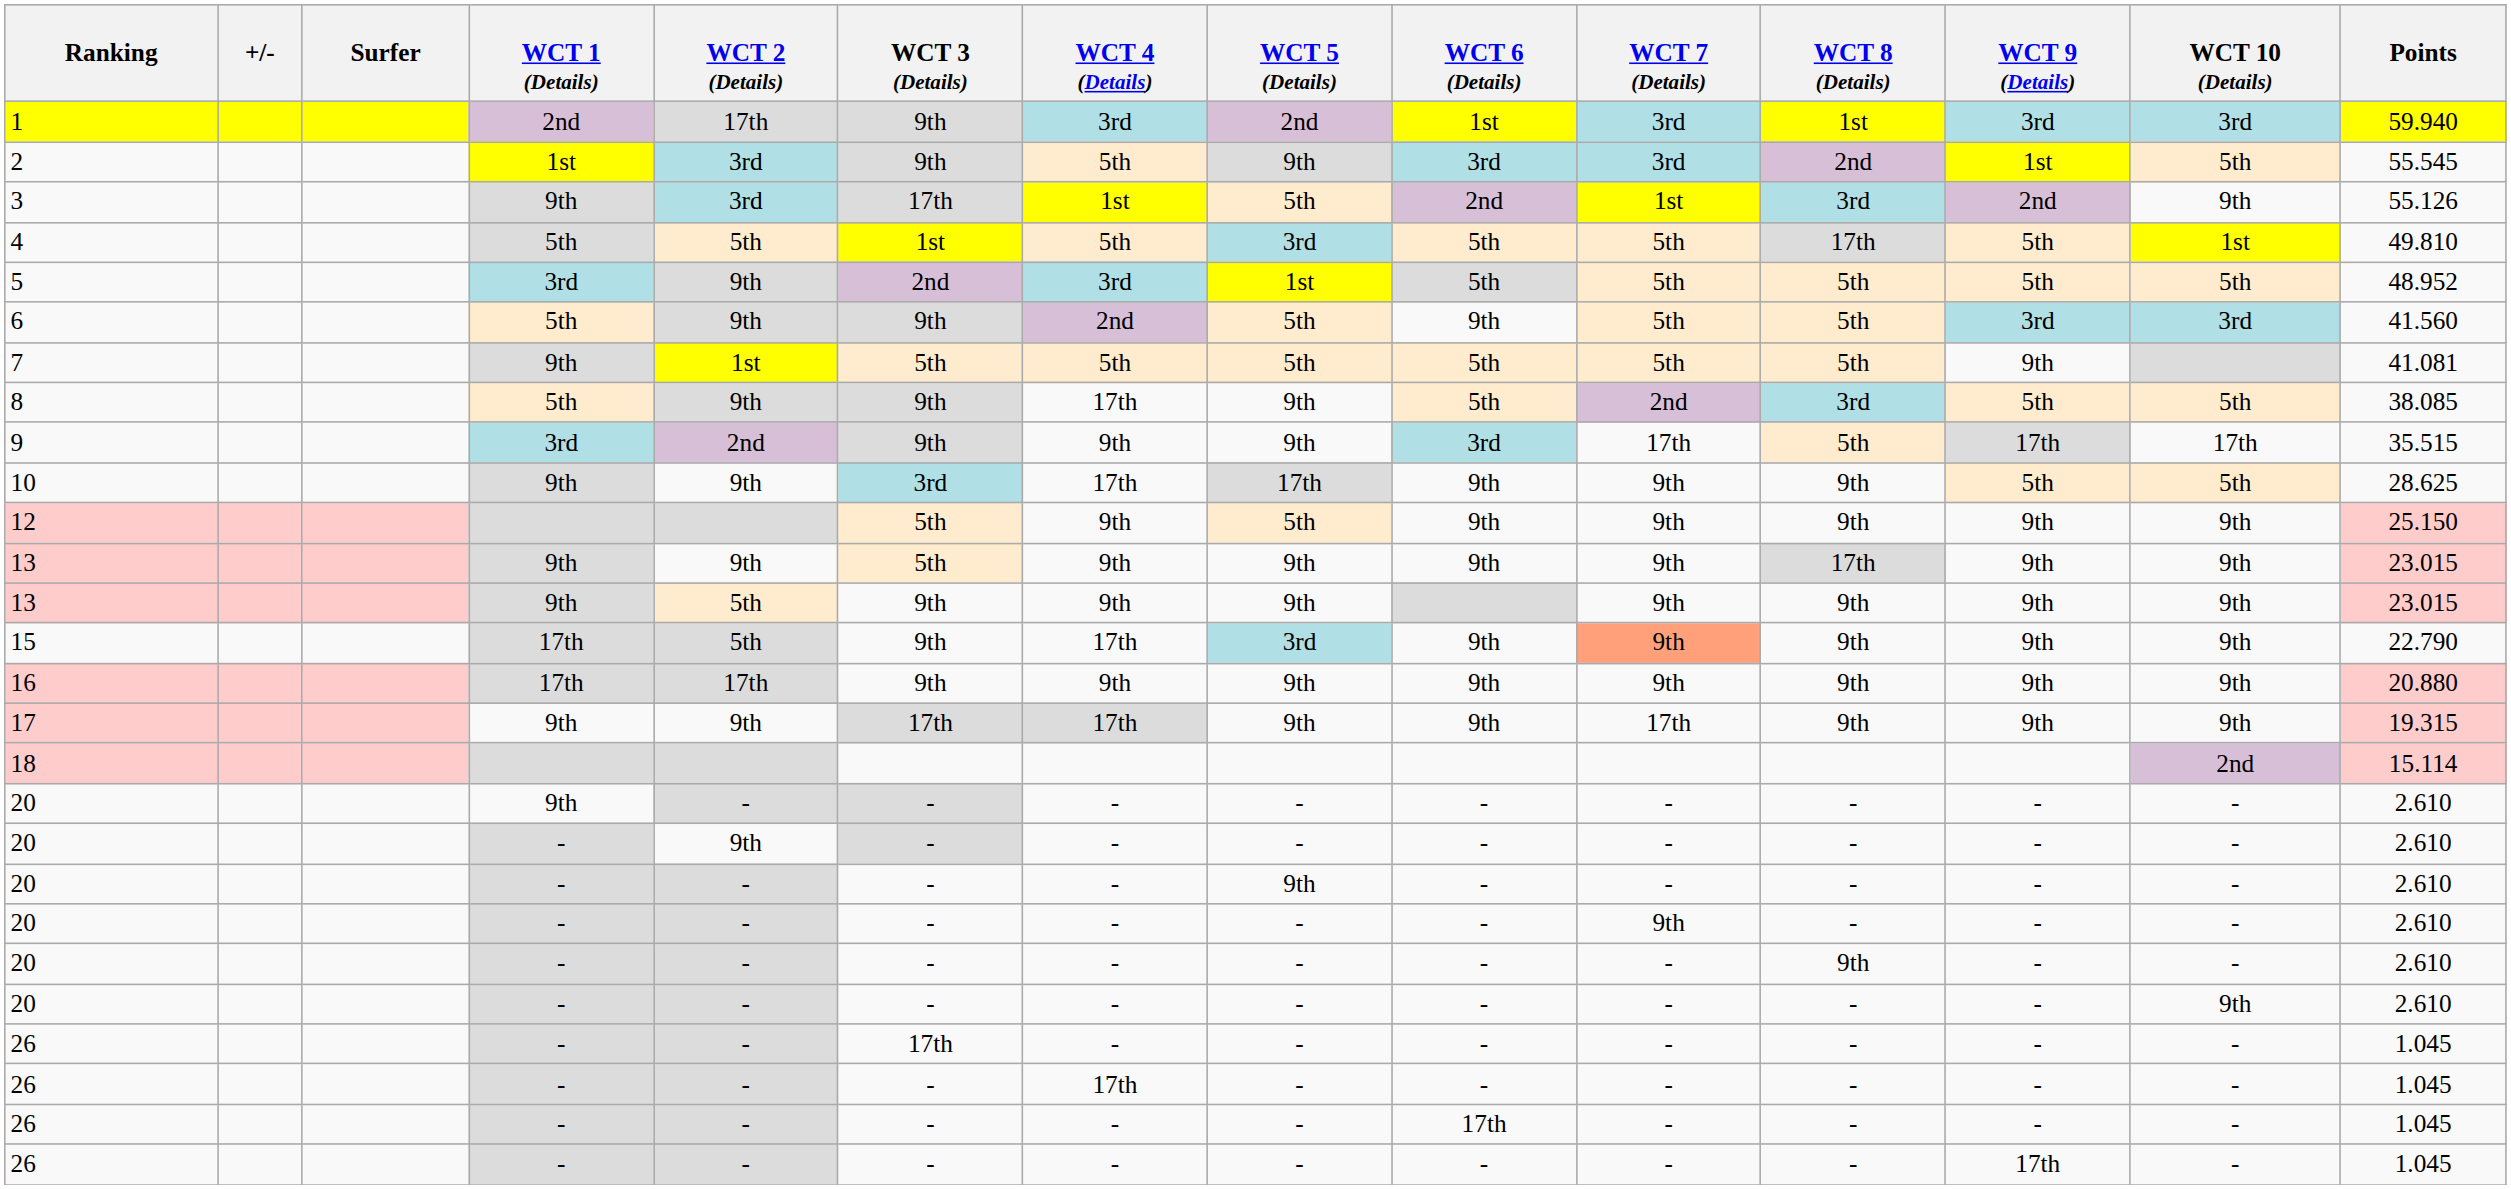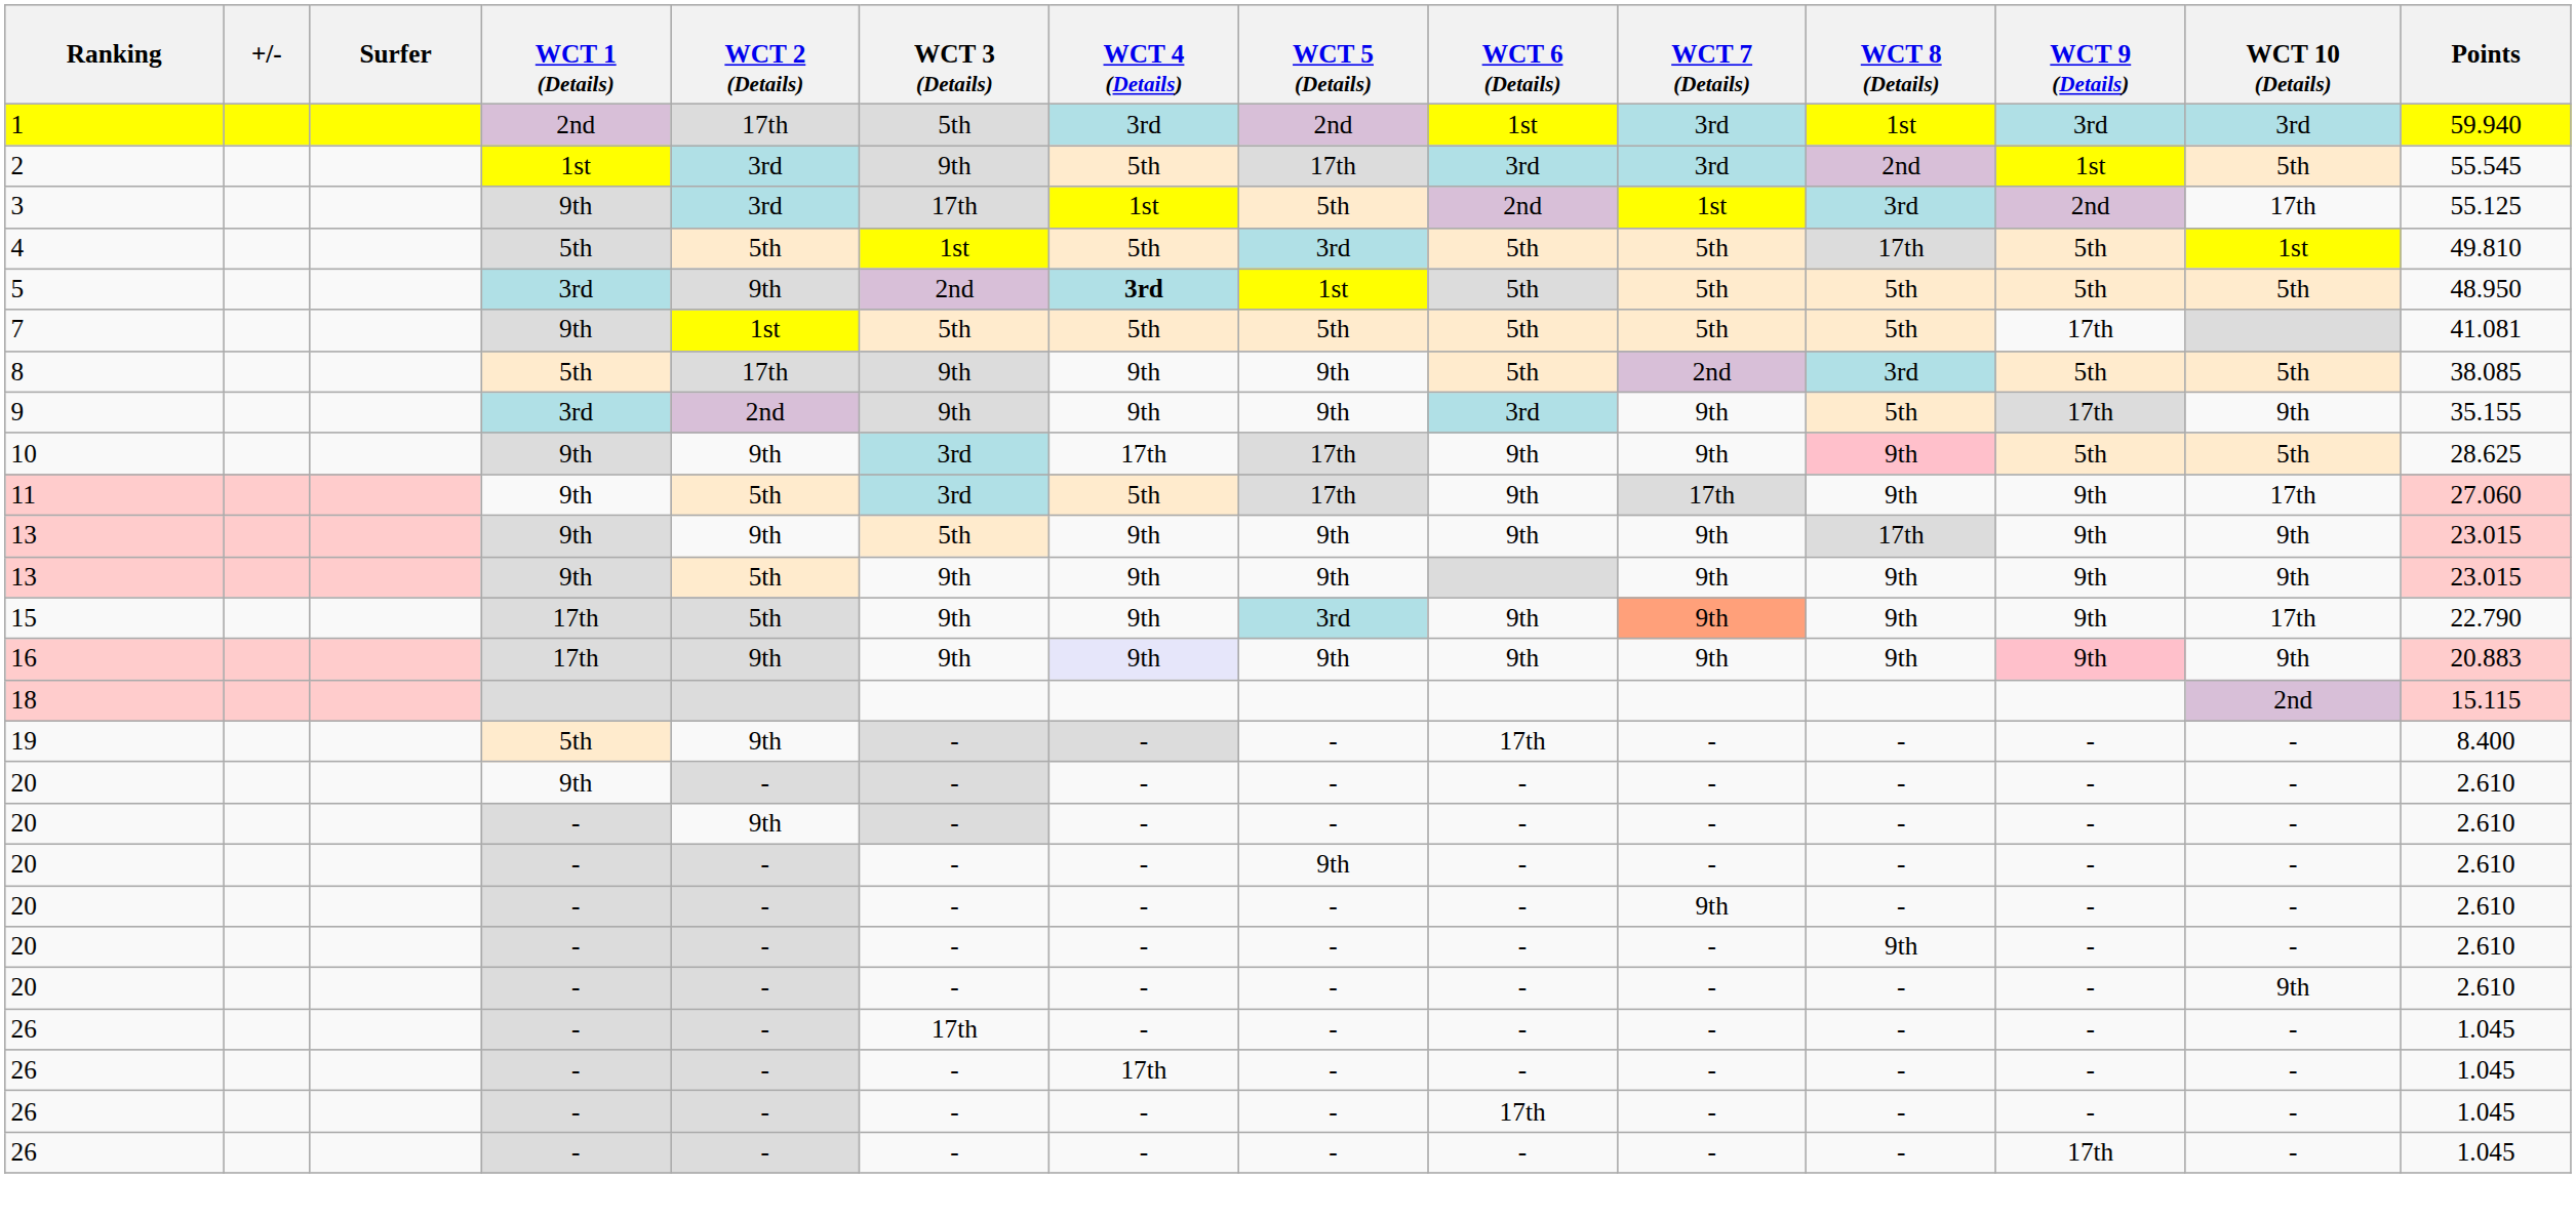1 | WCT 3 (Details): 9th -> 5th
2 | WCT 5 (Details): 9th -> 17th
3 | WCT 10 (Details): 9th -> 17th
3 | Points: 55.126 -> 55.125
5 | WCT 4 (Details): normal -> bold
5 | Points: 48.952 -> 48.950
- row: 6 | 5th | 9th | 9th | 2nd | 5th | 9th | 5th | 5th | 3rd | 3rd | 41.560
7 | WCT 9 (Details): 9th -> 17th
8 | WCT 2 (Details): 9th -> 17th
8 | WCT 4 (Details): 17th -> 9th
9 | WCT 7 (Details): 17th -> 9th
9 | WCT 10 (Details): 17th -> 9th
9 | Points: 35.515 -> 35.155
10 | WCT 8 (Details): no background -> pink background
+ row: 11 | 9th | 5th | 3rd | 5th | 17th | 9th | 17th | 9th | 9th | 17th | 27.060
- row: 12 | 5th | 9th | 5th | 9th | 9th | 9th | 9th | 9th | 25.150
15 | WCT 4 (Details): 17th -> 9th
15 | WCT 10 (Details): 9th -> 17th
16 | WCT 2 (Details): 17th -> 9th
16 | WCT 4 (Details): no background -> lavender background
16 | WCT 9 (Details): no background -> pink background
16 | Points: 20.880 -> 20.883
- row: 17 | 9th | 9th | 17th | 17th | 9th | 9th | 17th | 9th | 9th | 9th | 19.315
18 | Points: 15.114 -> 15.115
+ row: 19 | 5th | 9th | - | - | - | 17th | - | - | - | - | 8.400
